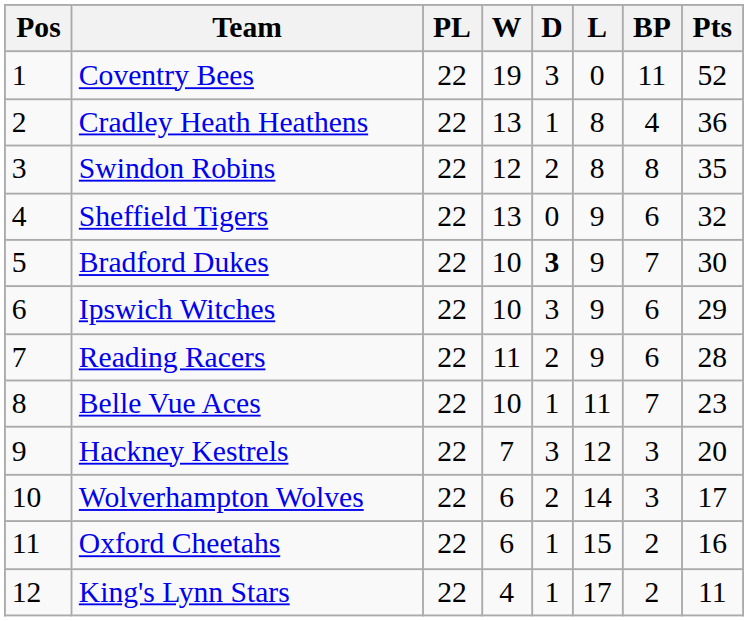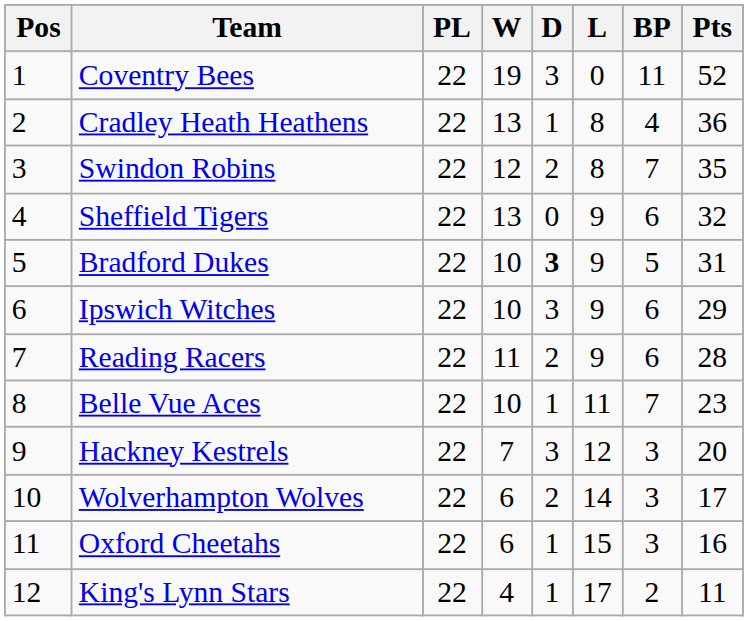Swindon Robins | BP: 8 -> 7
Bradford Dukes | BP: 7 -> 5
Bradford Dukes | Pts: 30 -> 31
Oxford Cheetahs | BP: 2 -> 3
